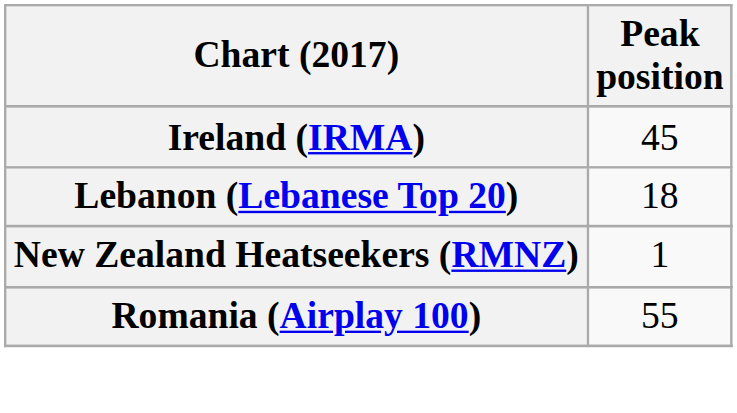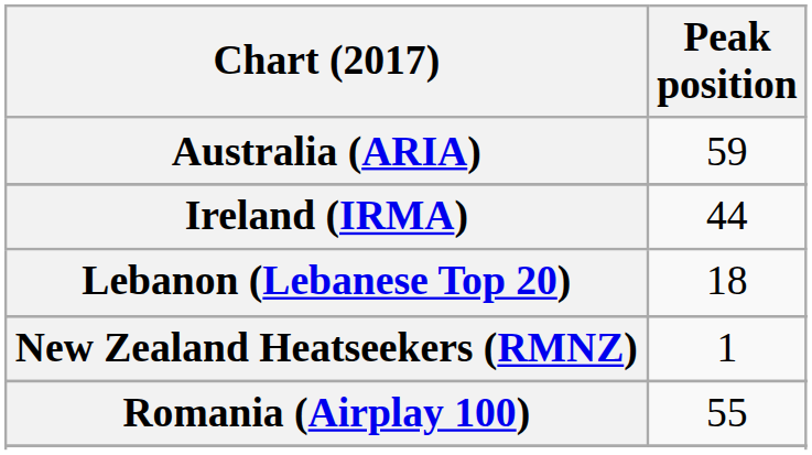+ row: Australia (ARIA) | 59
Ireland (IRMA) | Peak position: 45 -> 44
